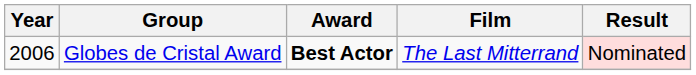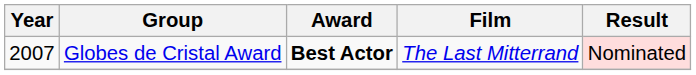Globes de Cristal Award | Year: 2006 -> 2007
